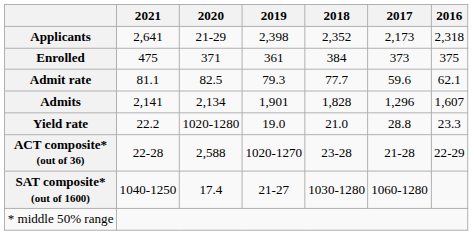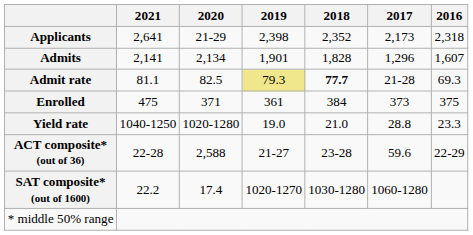rows swapped: Admits <-> Enrolled
Admit rate | 2019: no background -> khaki background
Admit rate | 2018: normal -> bold
Admit rate | 2017: 59.6 -> 21-28
Admit rate | 2016: 62.1 -> 69.3
Yield rate | 2021: 22.2 -> 1040-1250
ACT composite* (out of 36) | 2019: 1020-1270 -> 21-27
ACT composite* (out of 36) | 2017: 21-28 -> 59.6
SAT composite* (out of 1600) | 2021: 1040-1250 -> 22.2
SAT composite* (out of 1600) | 2019: 21-27 -> 1020-1270
